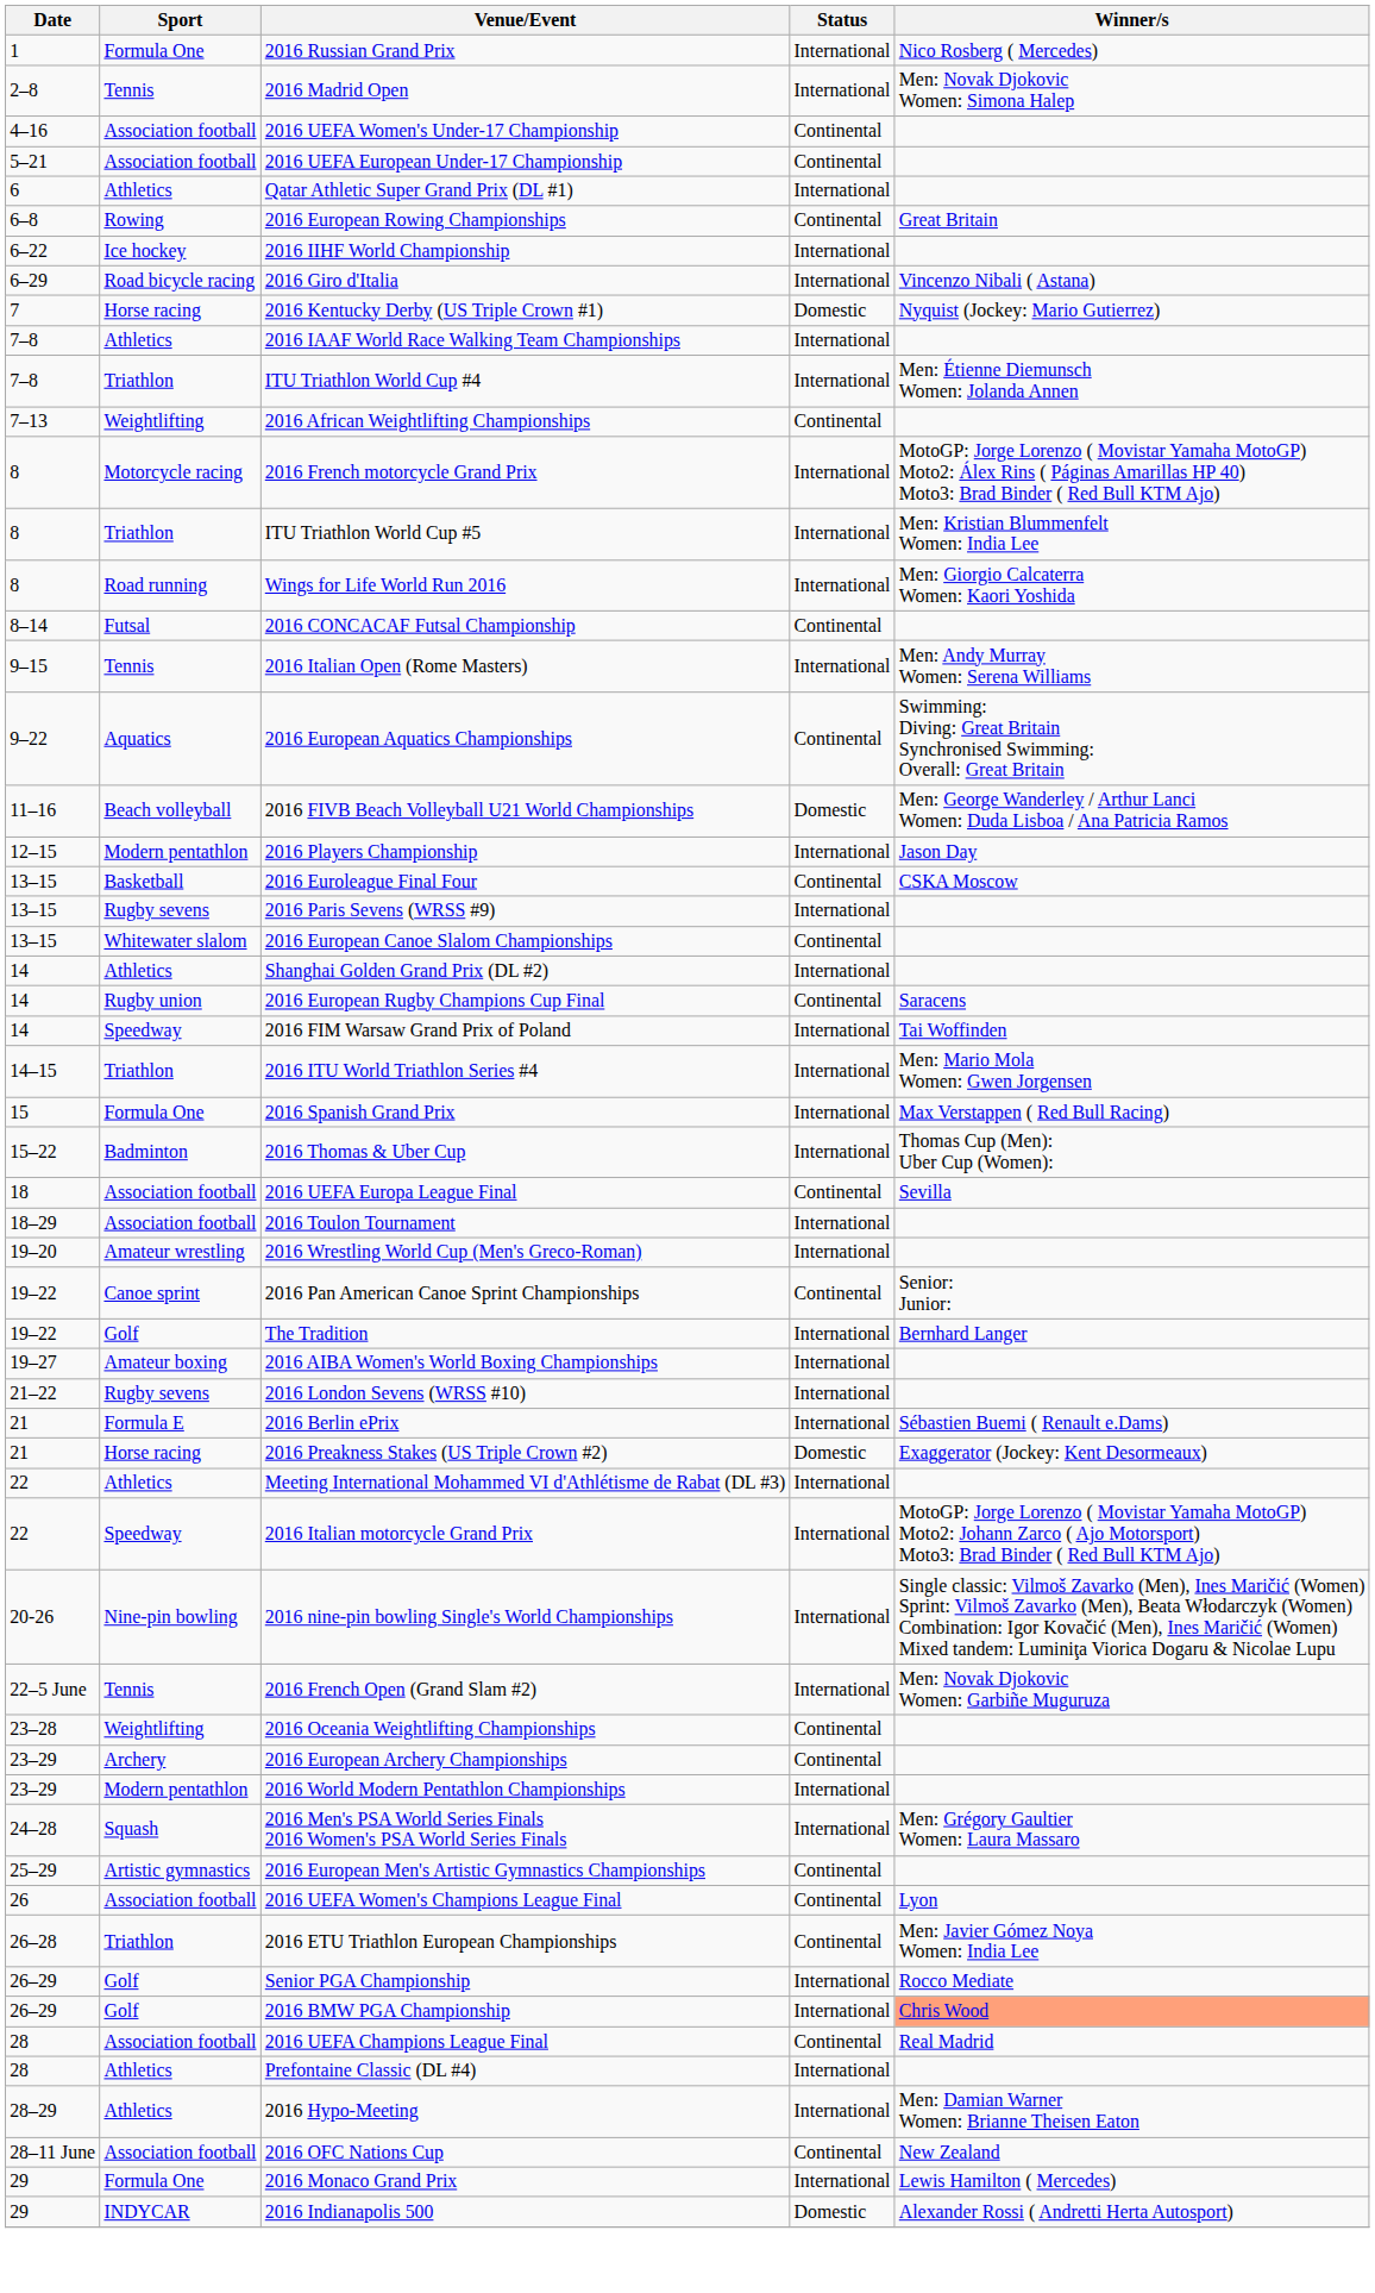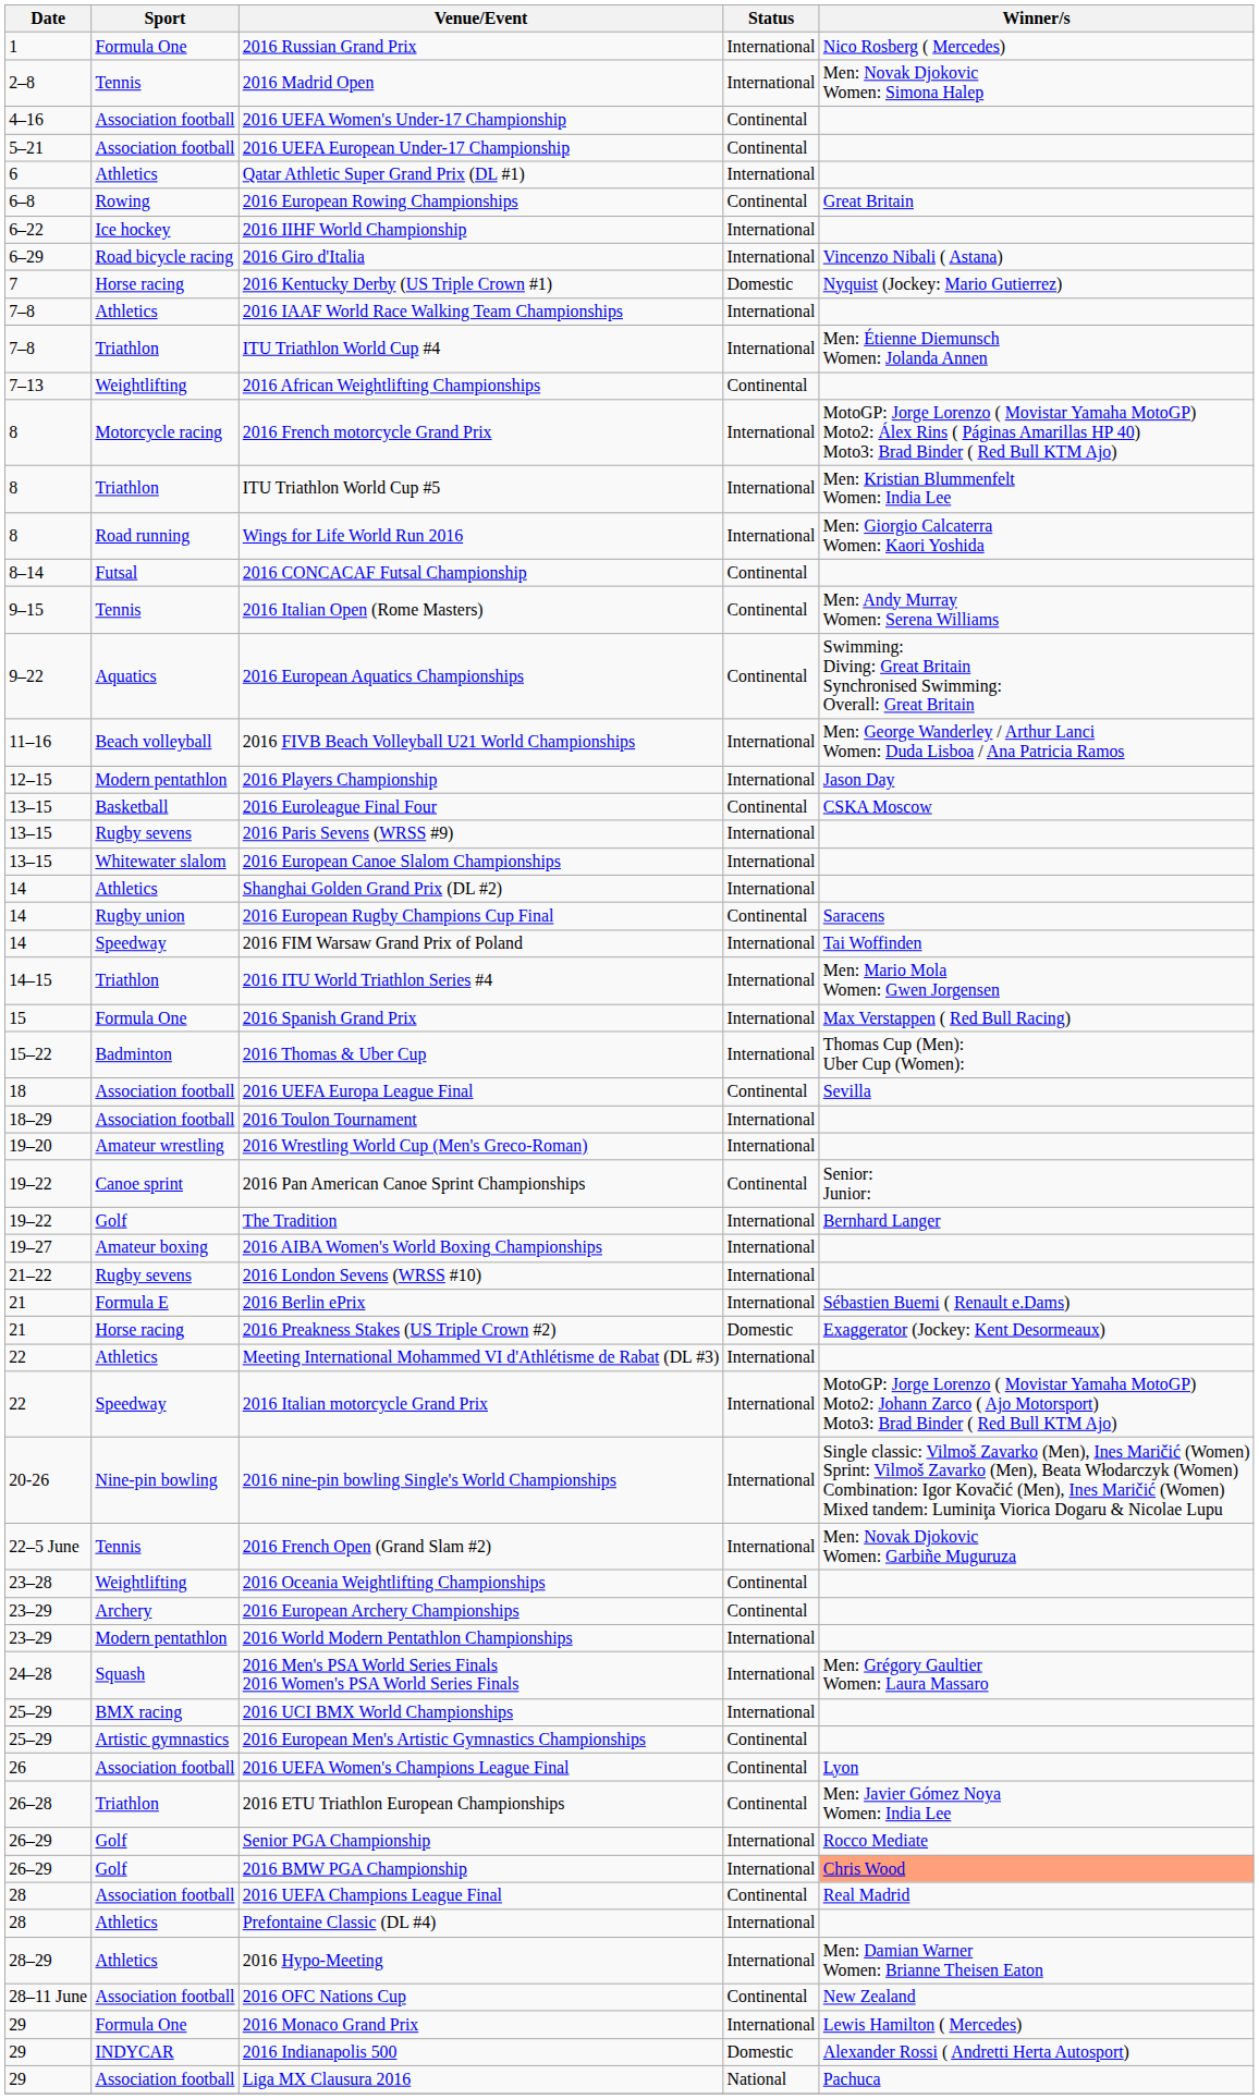2016 Italian Open (Rome Masters) | Status: International -> Continental
2016 FIVB Beach Volleyball U21 World Championships | Status: Domestic -> International
2016 European Canoe Slalom Championships | Status: Continental -> International
+ row: 25–29 | BMX racing | 2016 UCI BMX World Championships | International
+ row: 29 | Association football | Liga MX Clausura 2016 | National | Pachuca
